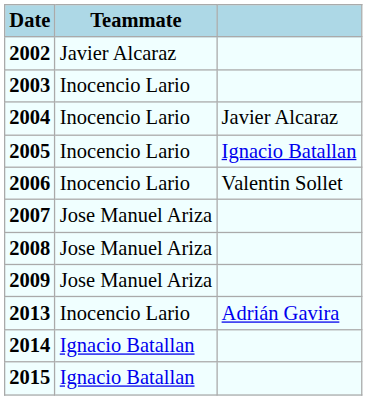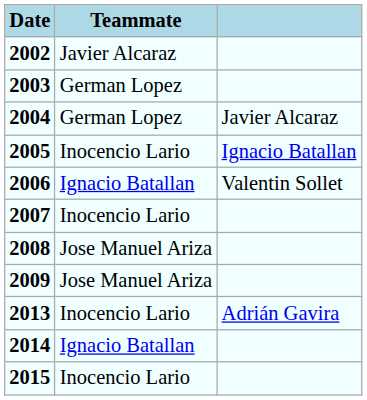2003 | Teammate: Inocencio Lario -> German Lopez
2004 | Teammate: Inocencio Lario -> German Lopez
2006 | Teammate: Inocencio Lario -> Ignacio Batallan
2007 | Teammate: Jose Manuel Ariza -> Inocencio Lario
2015 | Teammate: Ignacio Batallan -> Inocencio Lario
